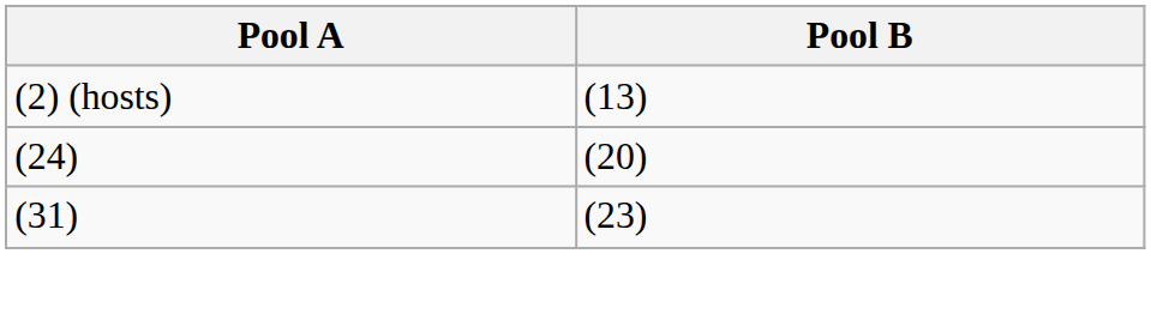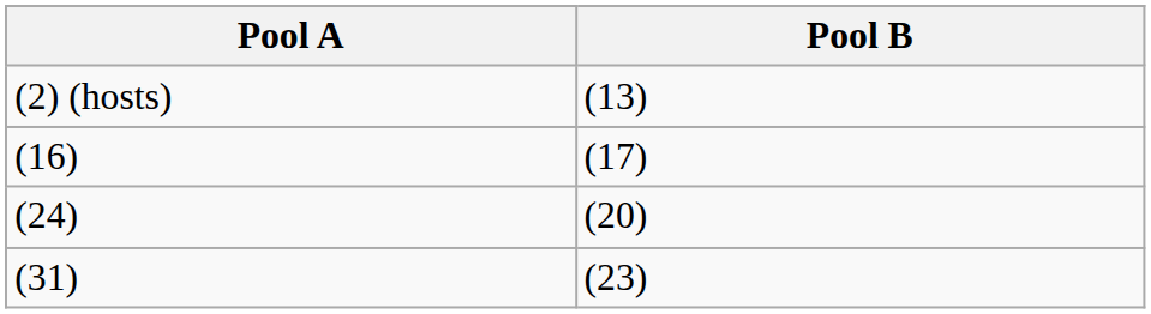+ row: (16) | (17)
